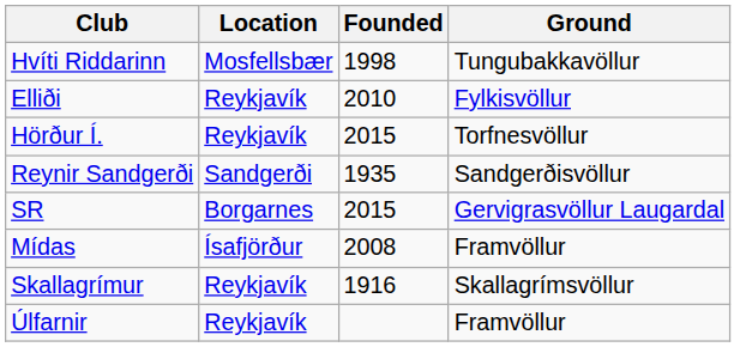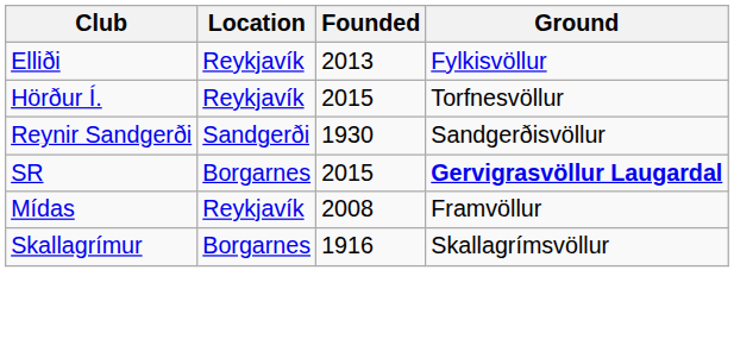- row: Hvíti Riddarinn | Mosfellsbær | 1998 | Tungubakkavöllur
Elliði | Founded: 2010 -> 2013
Reynir Sandgerði | Founded: 1935 -> 1930
SR | Ground: normal -> bold
Mídas | Location: Ísafjörður -> Reykjavík
Skallagrímur | Location: Reykjavík -> Borgarnes
- row: Úlfarnir | Reykjavík | Framvöllur
